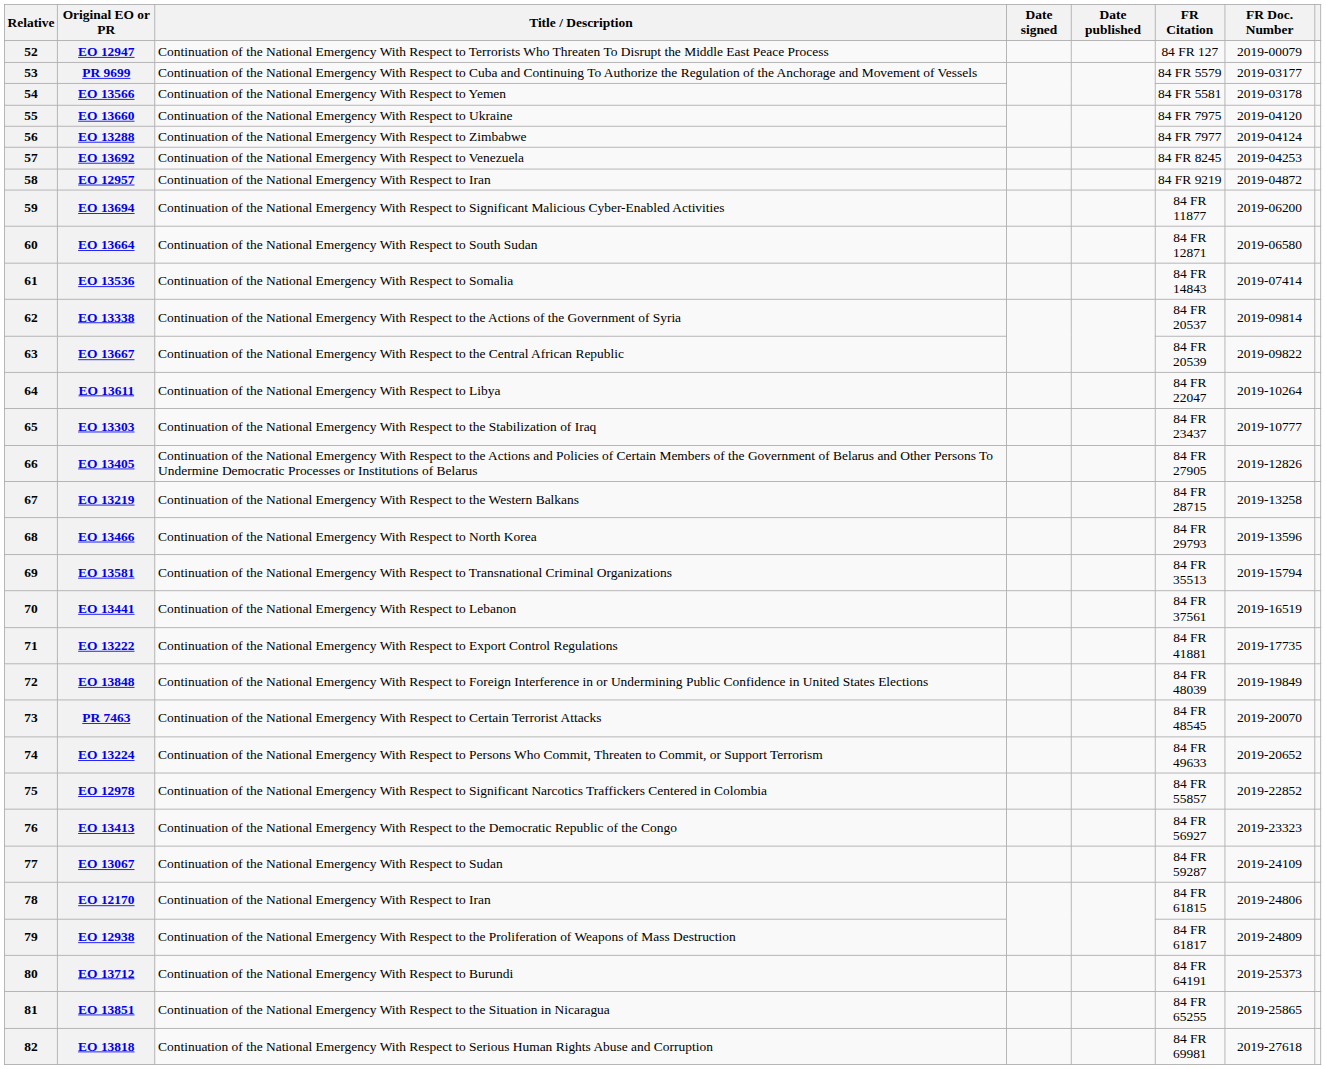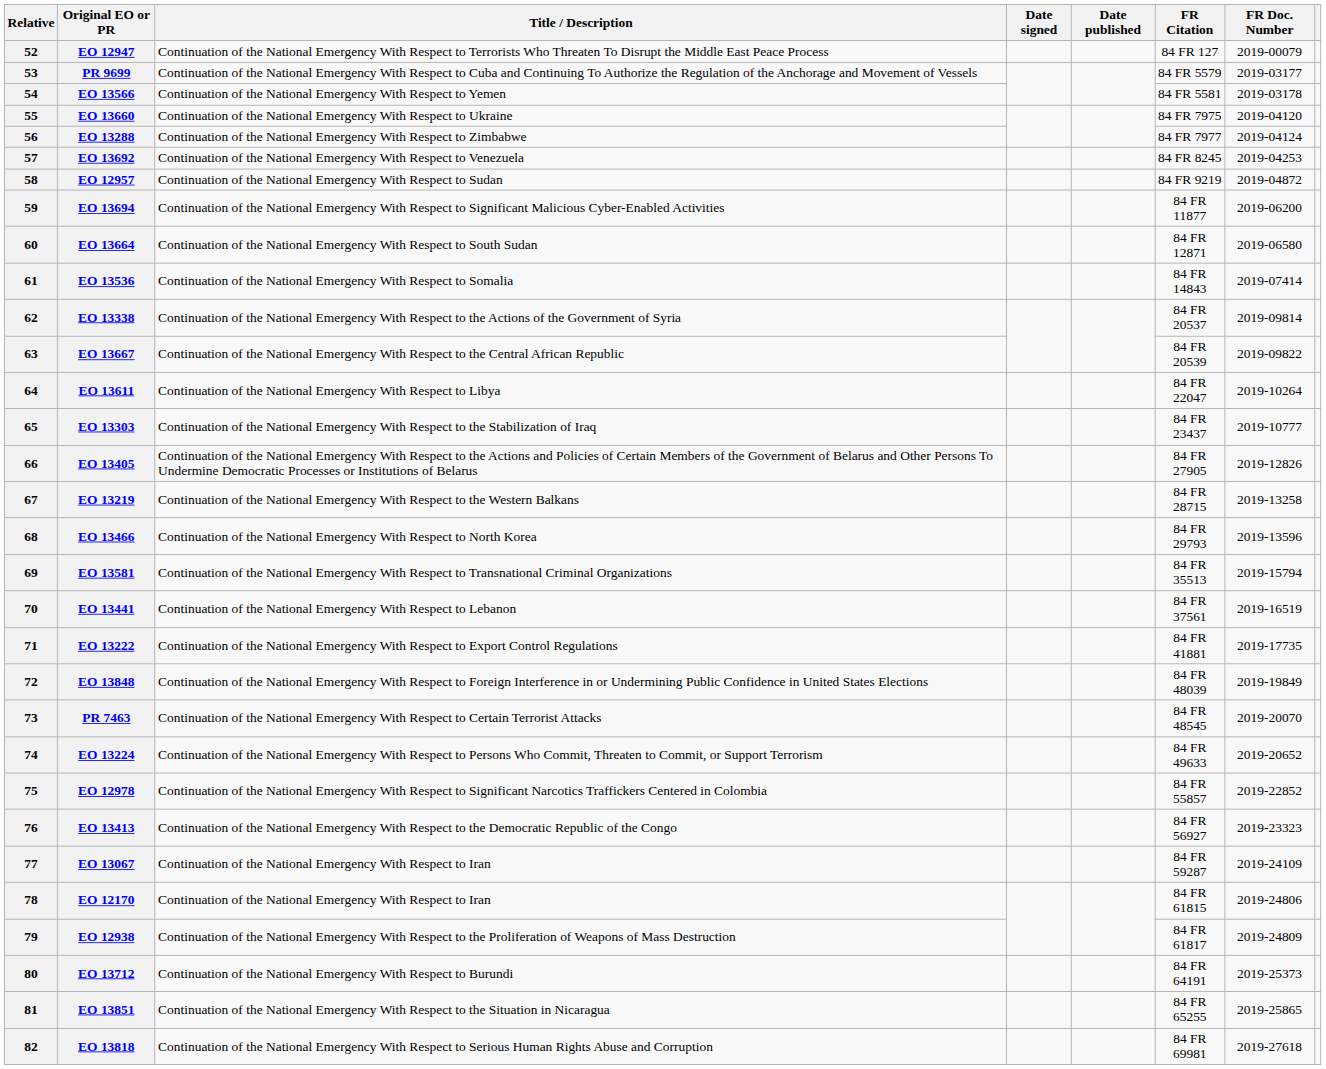EO 12957 | Title / Description: Continuation of the National Emergency With Respect to Iran -> Continuation of the National Emergency With Respect to Sudan
EO 13067 | Title / Description: Continuation of the National Emergency With Respect to Sudan -> Continuation of the National Emergency With Respect to Iran
